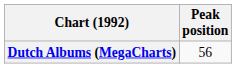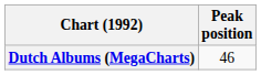Dutch Albums (MegaCharts) | Peak position: 56 -> 46
